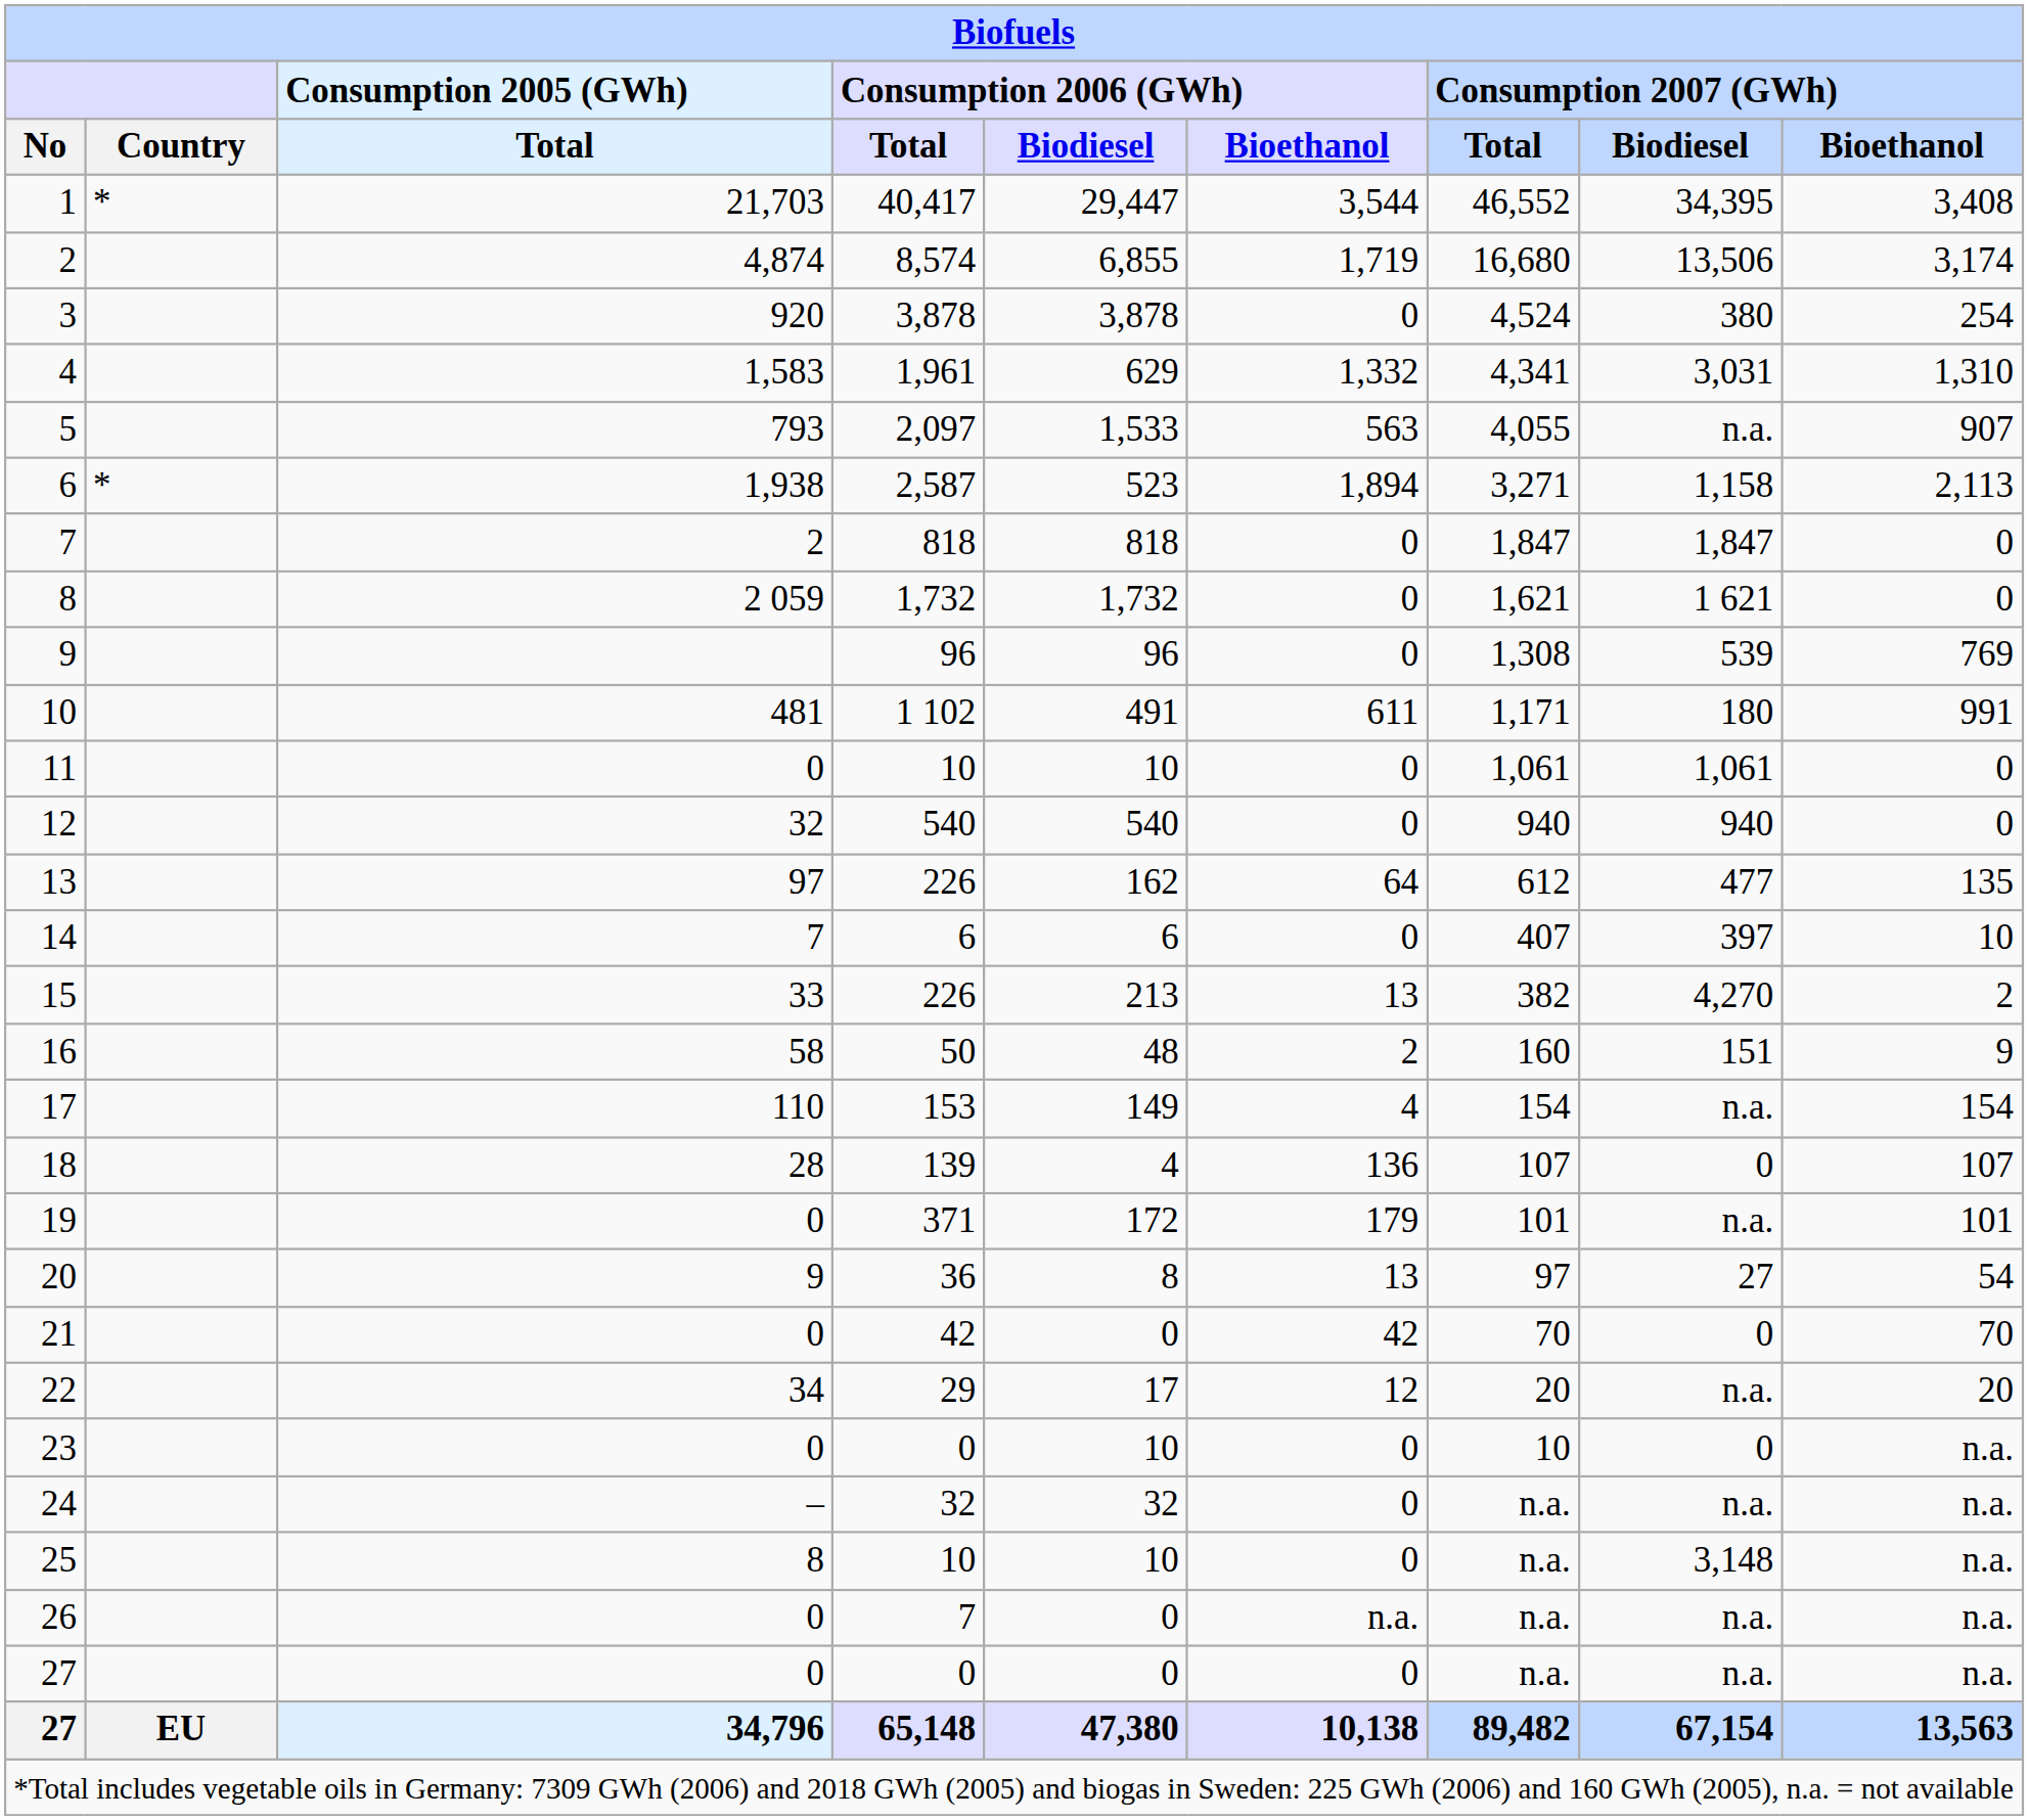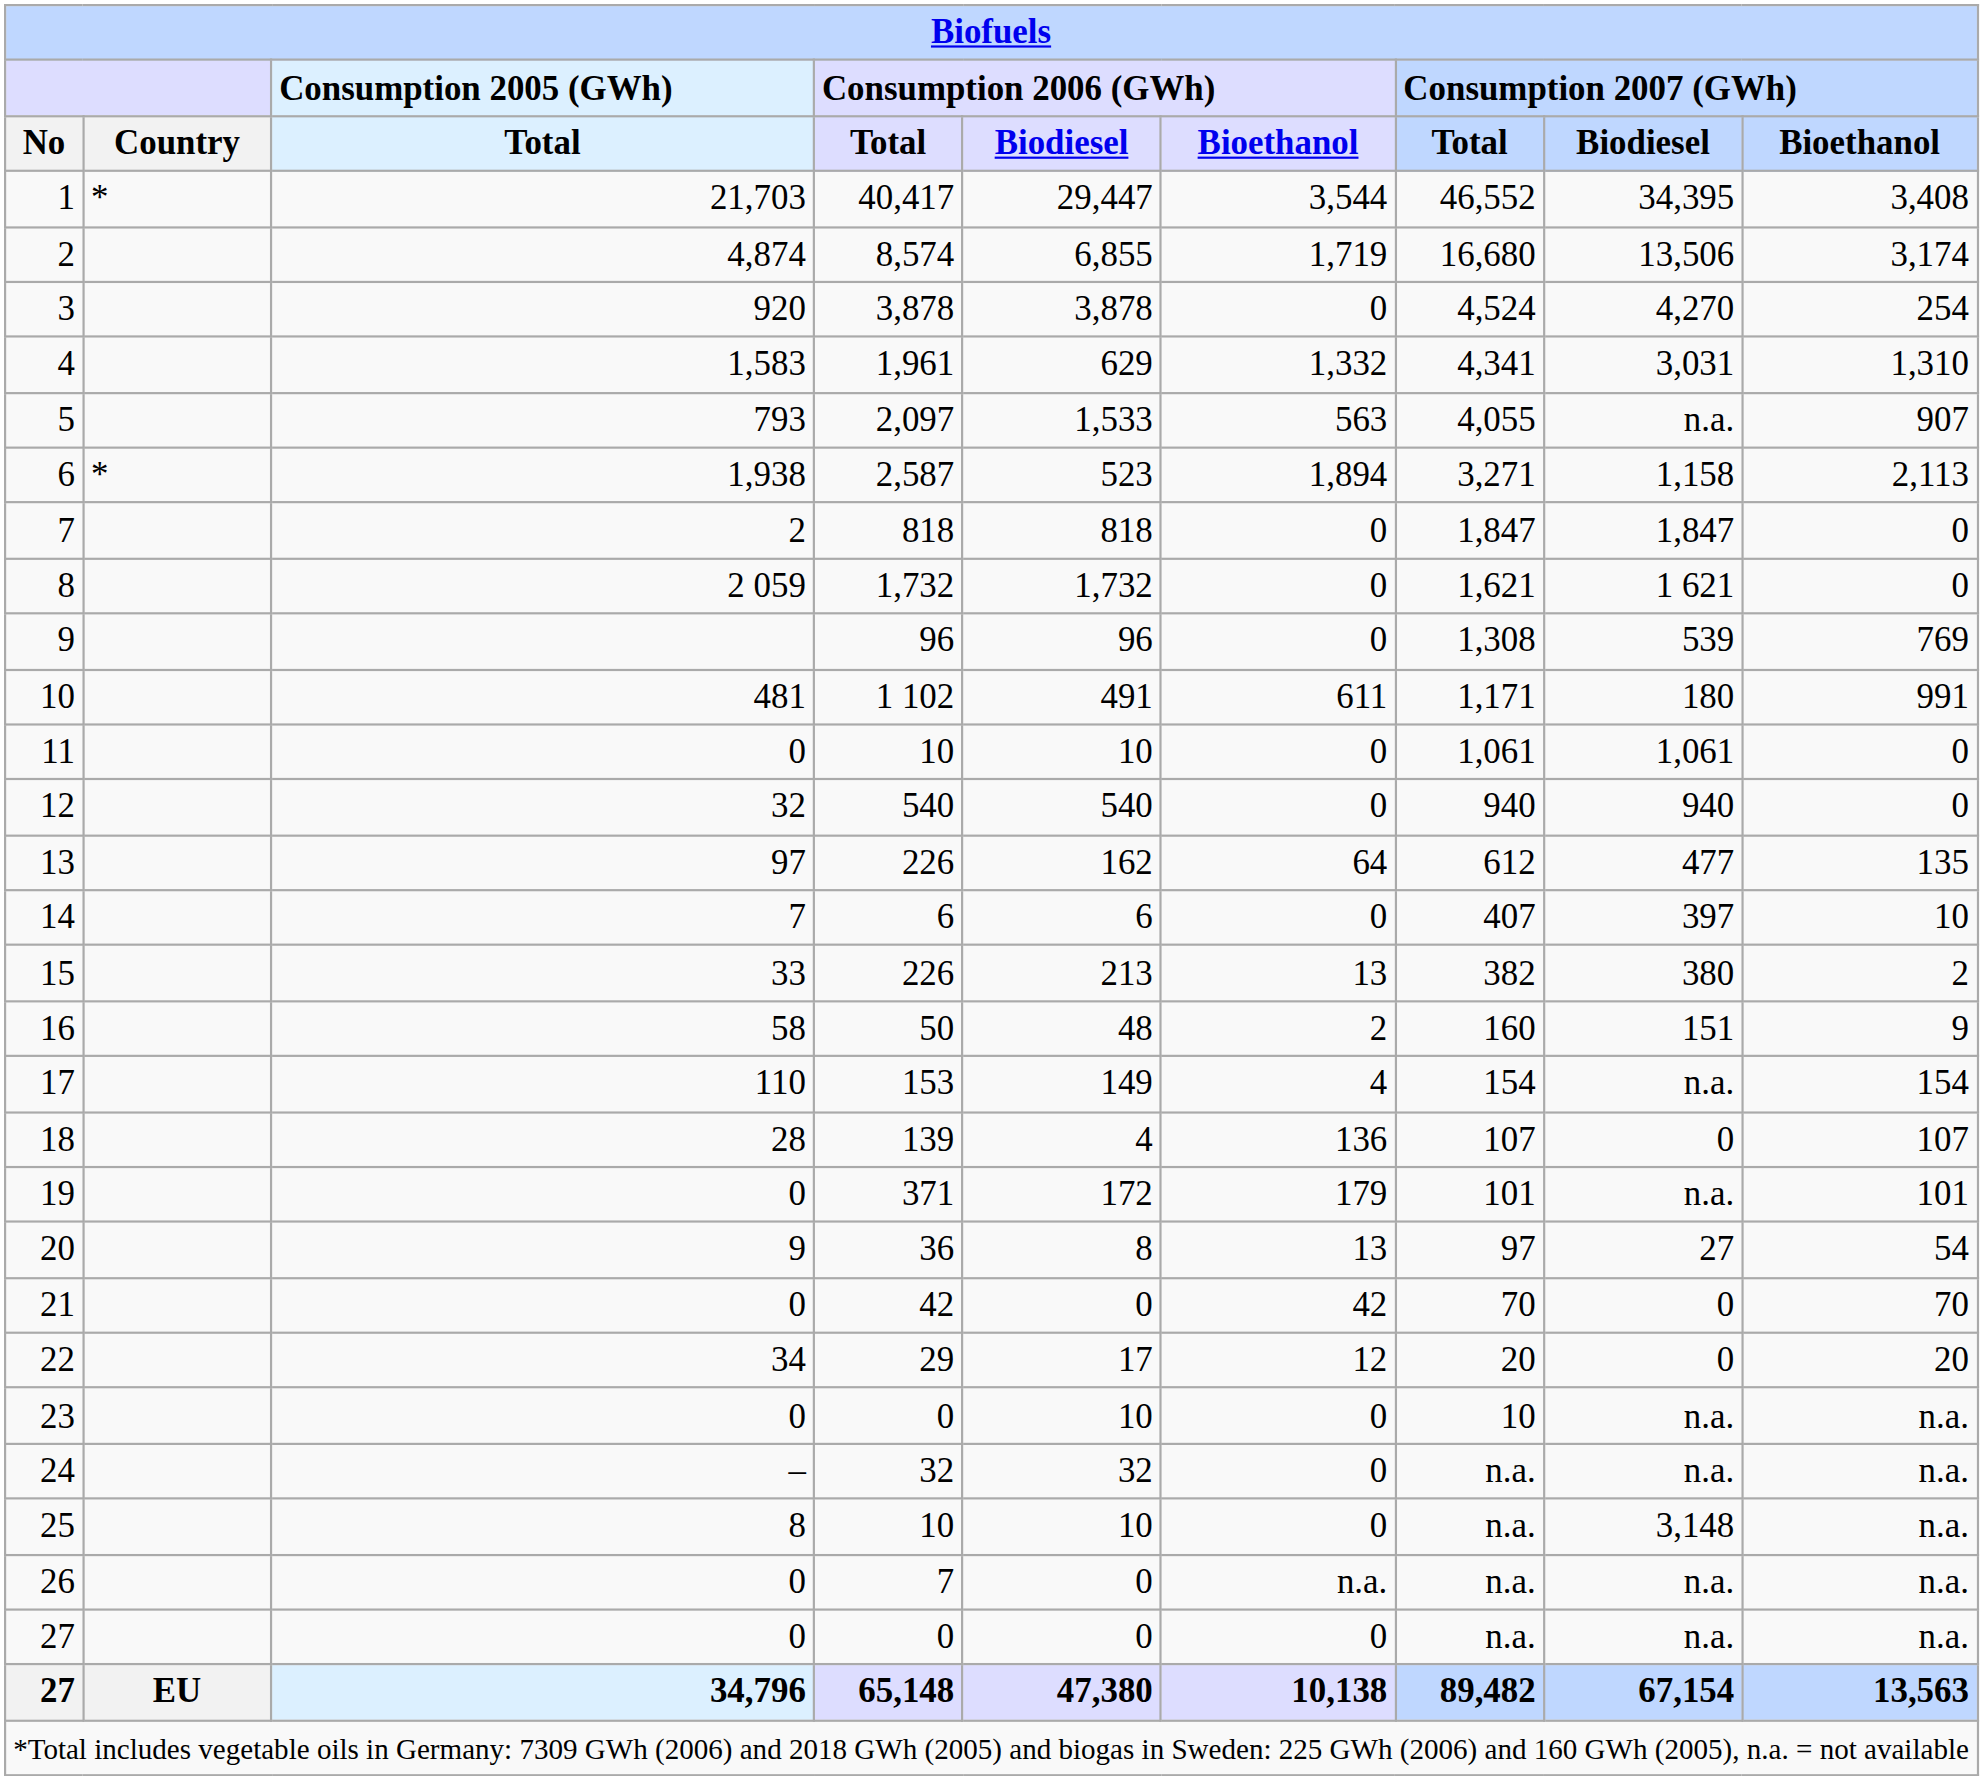3 | Consumption 2007 (GWh) / Biodiesel: 380 -> 4,270
15 | Consumption 2007 (GWh) / Biodiesel: 4,270 -> 380
22 | Consumption 2007 (GWh) / Biodiesel: n.a. -> 0
23 | Consumption 2007 (GWh) / Biodiesel: 0 -> n.a.
